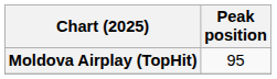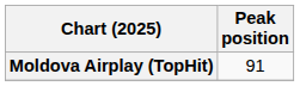Moldova Airplay (TopHit) | Peak position: 95 -> 91
